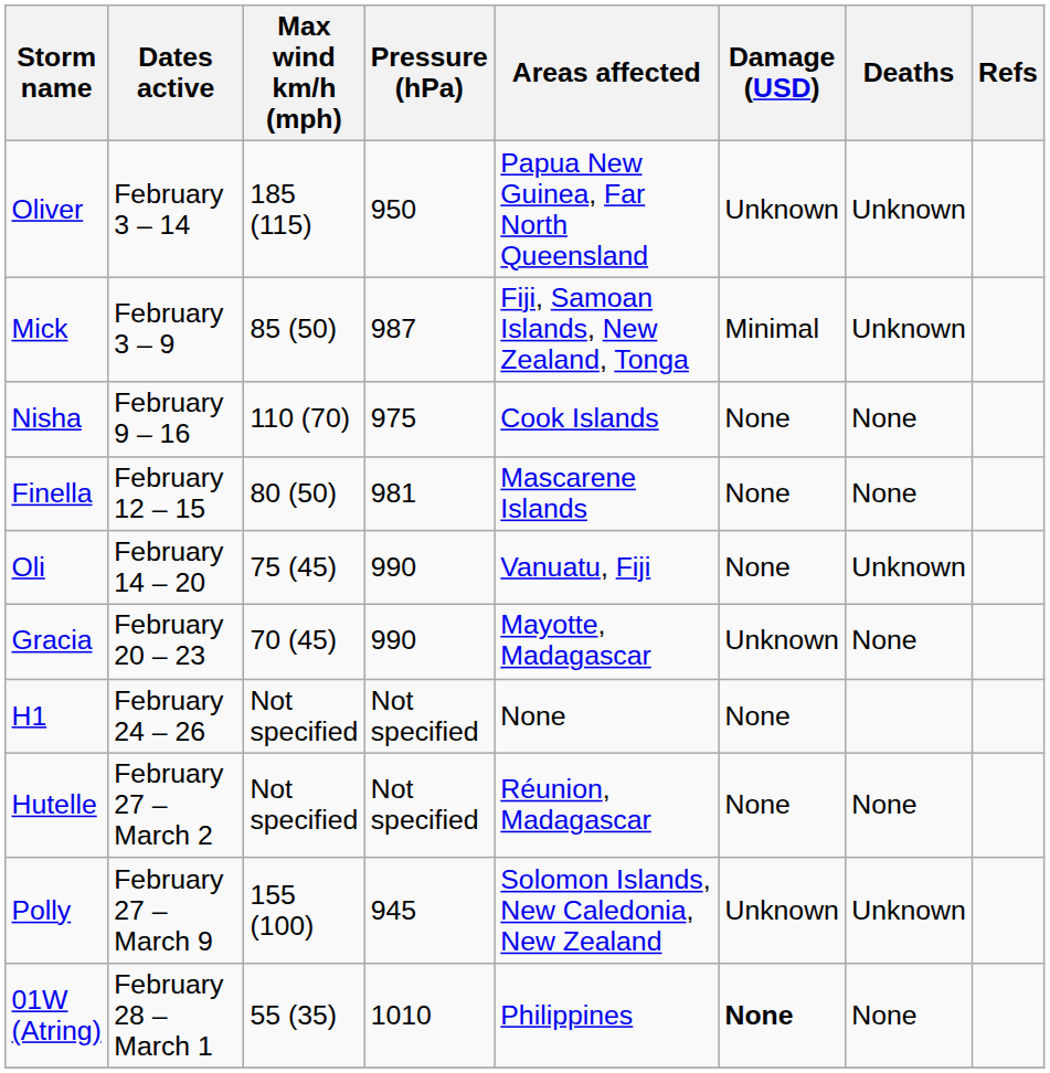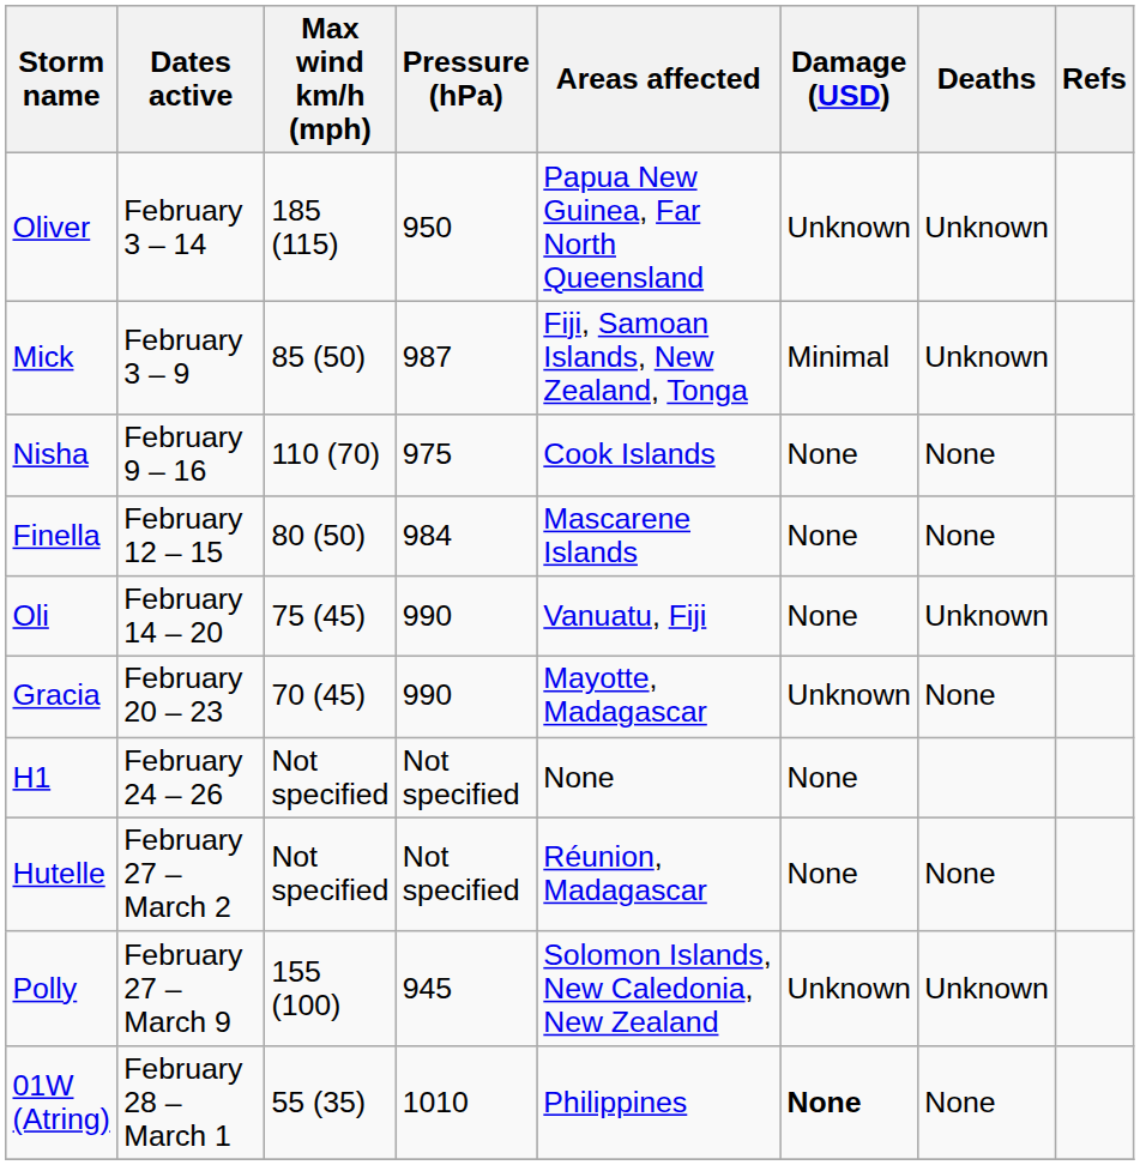Finella | Pressure (hPa): 981 -> 984
